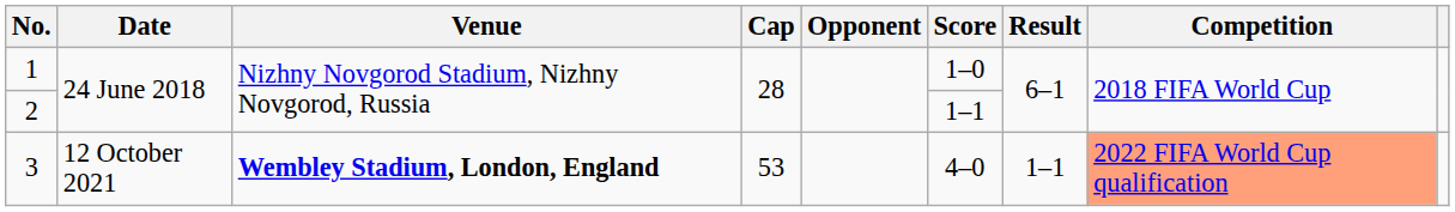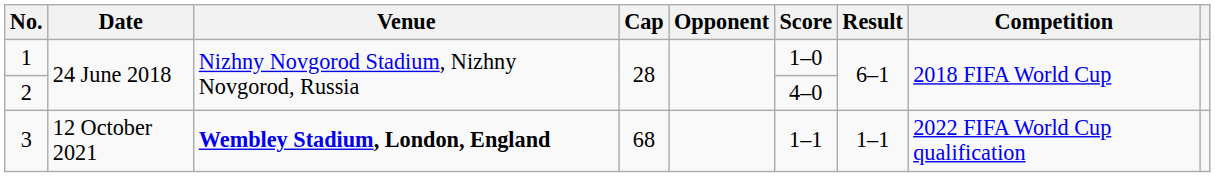2 | Score: 1–1 -> 4–0
3 | Cap: 53 -> 68
3 | Score: 4–0 -> 1–1
3 | Competition: lightsalmon background -> no background
